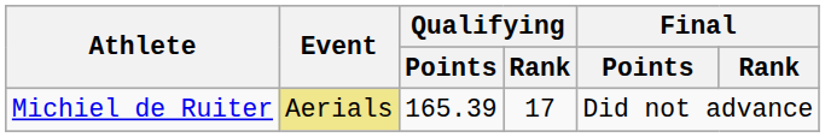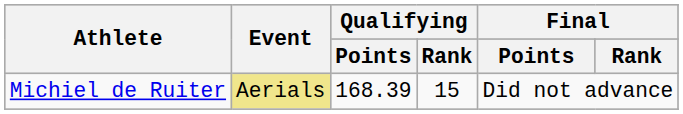Michiel de Ruiter | Qualifying / Points: 165.39 -> 168.39
Michiel de Ruiter | Qualifying / Rank: 17 -> 15
